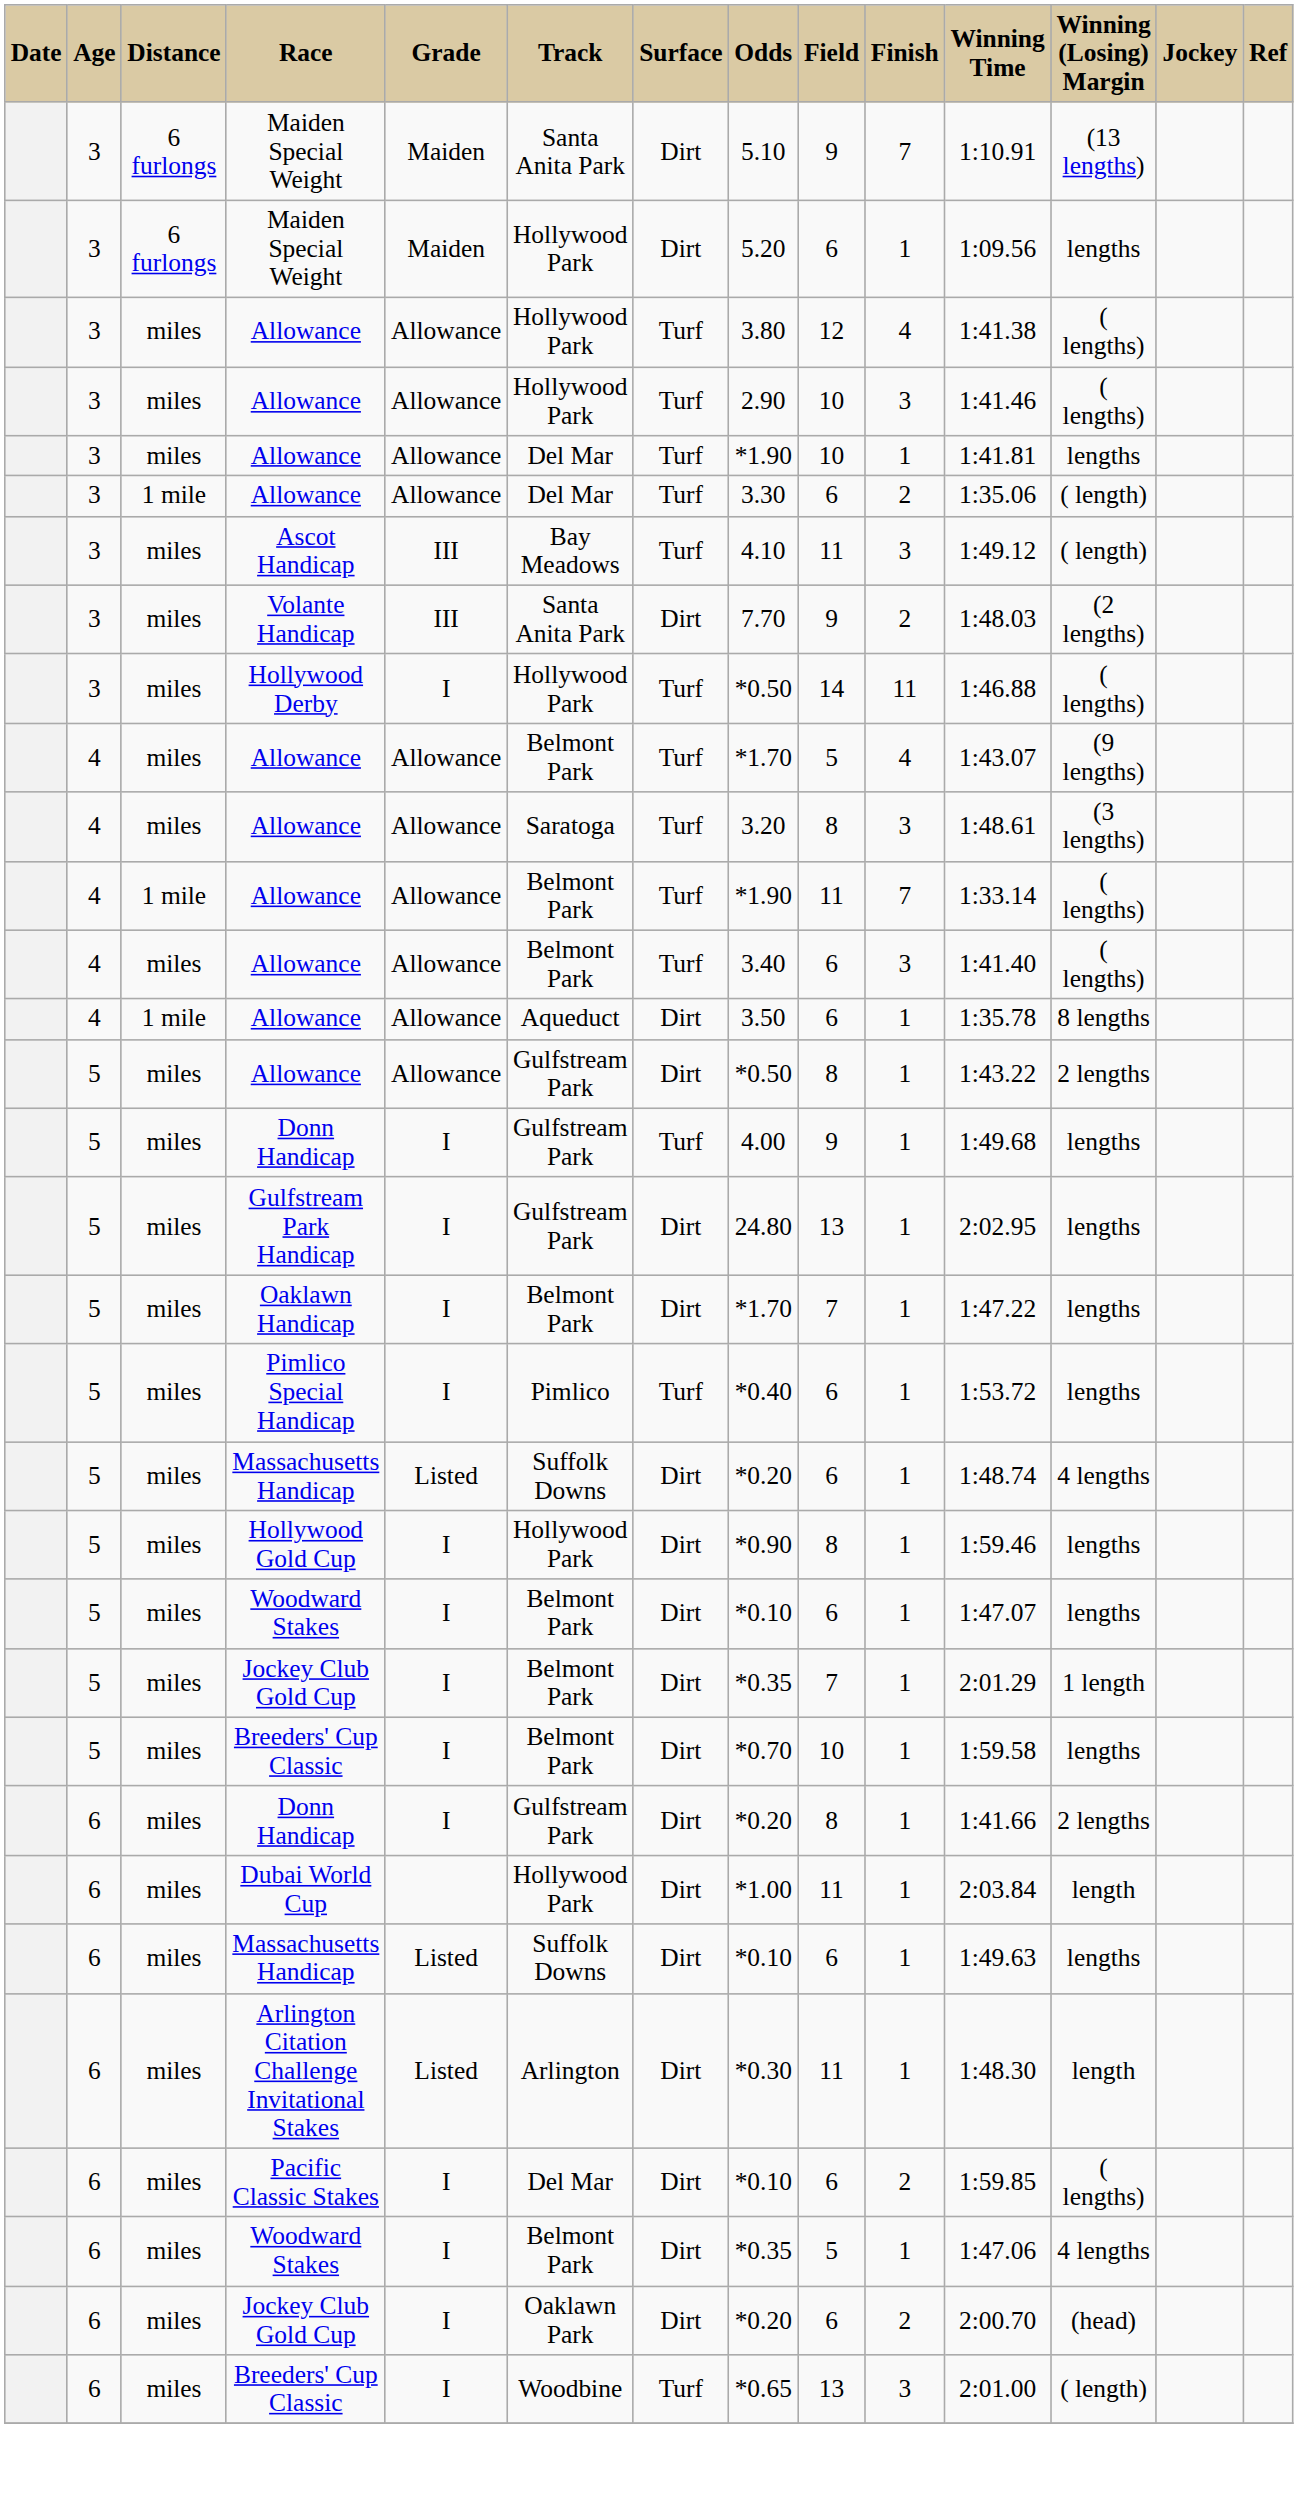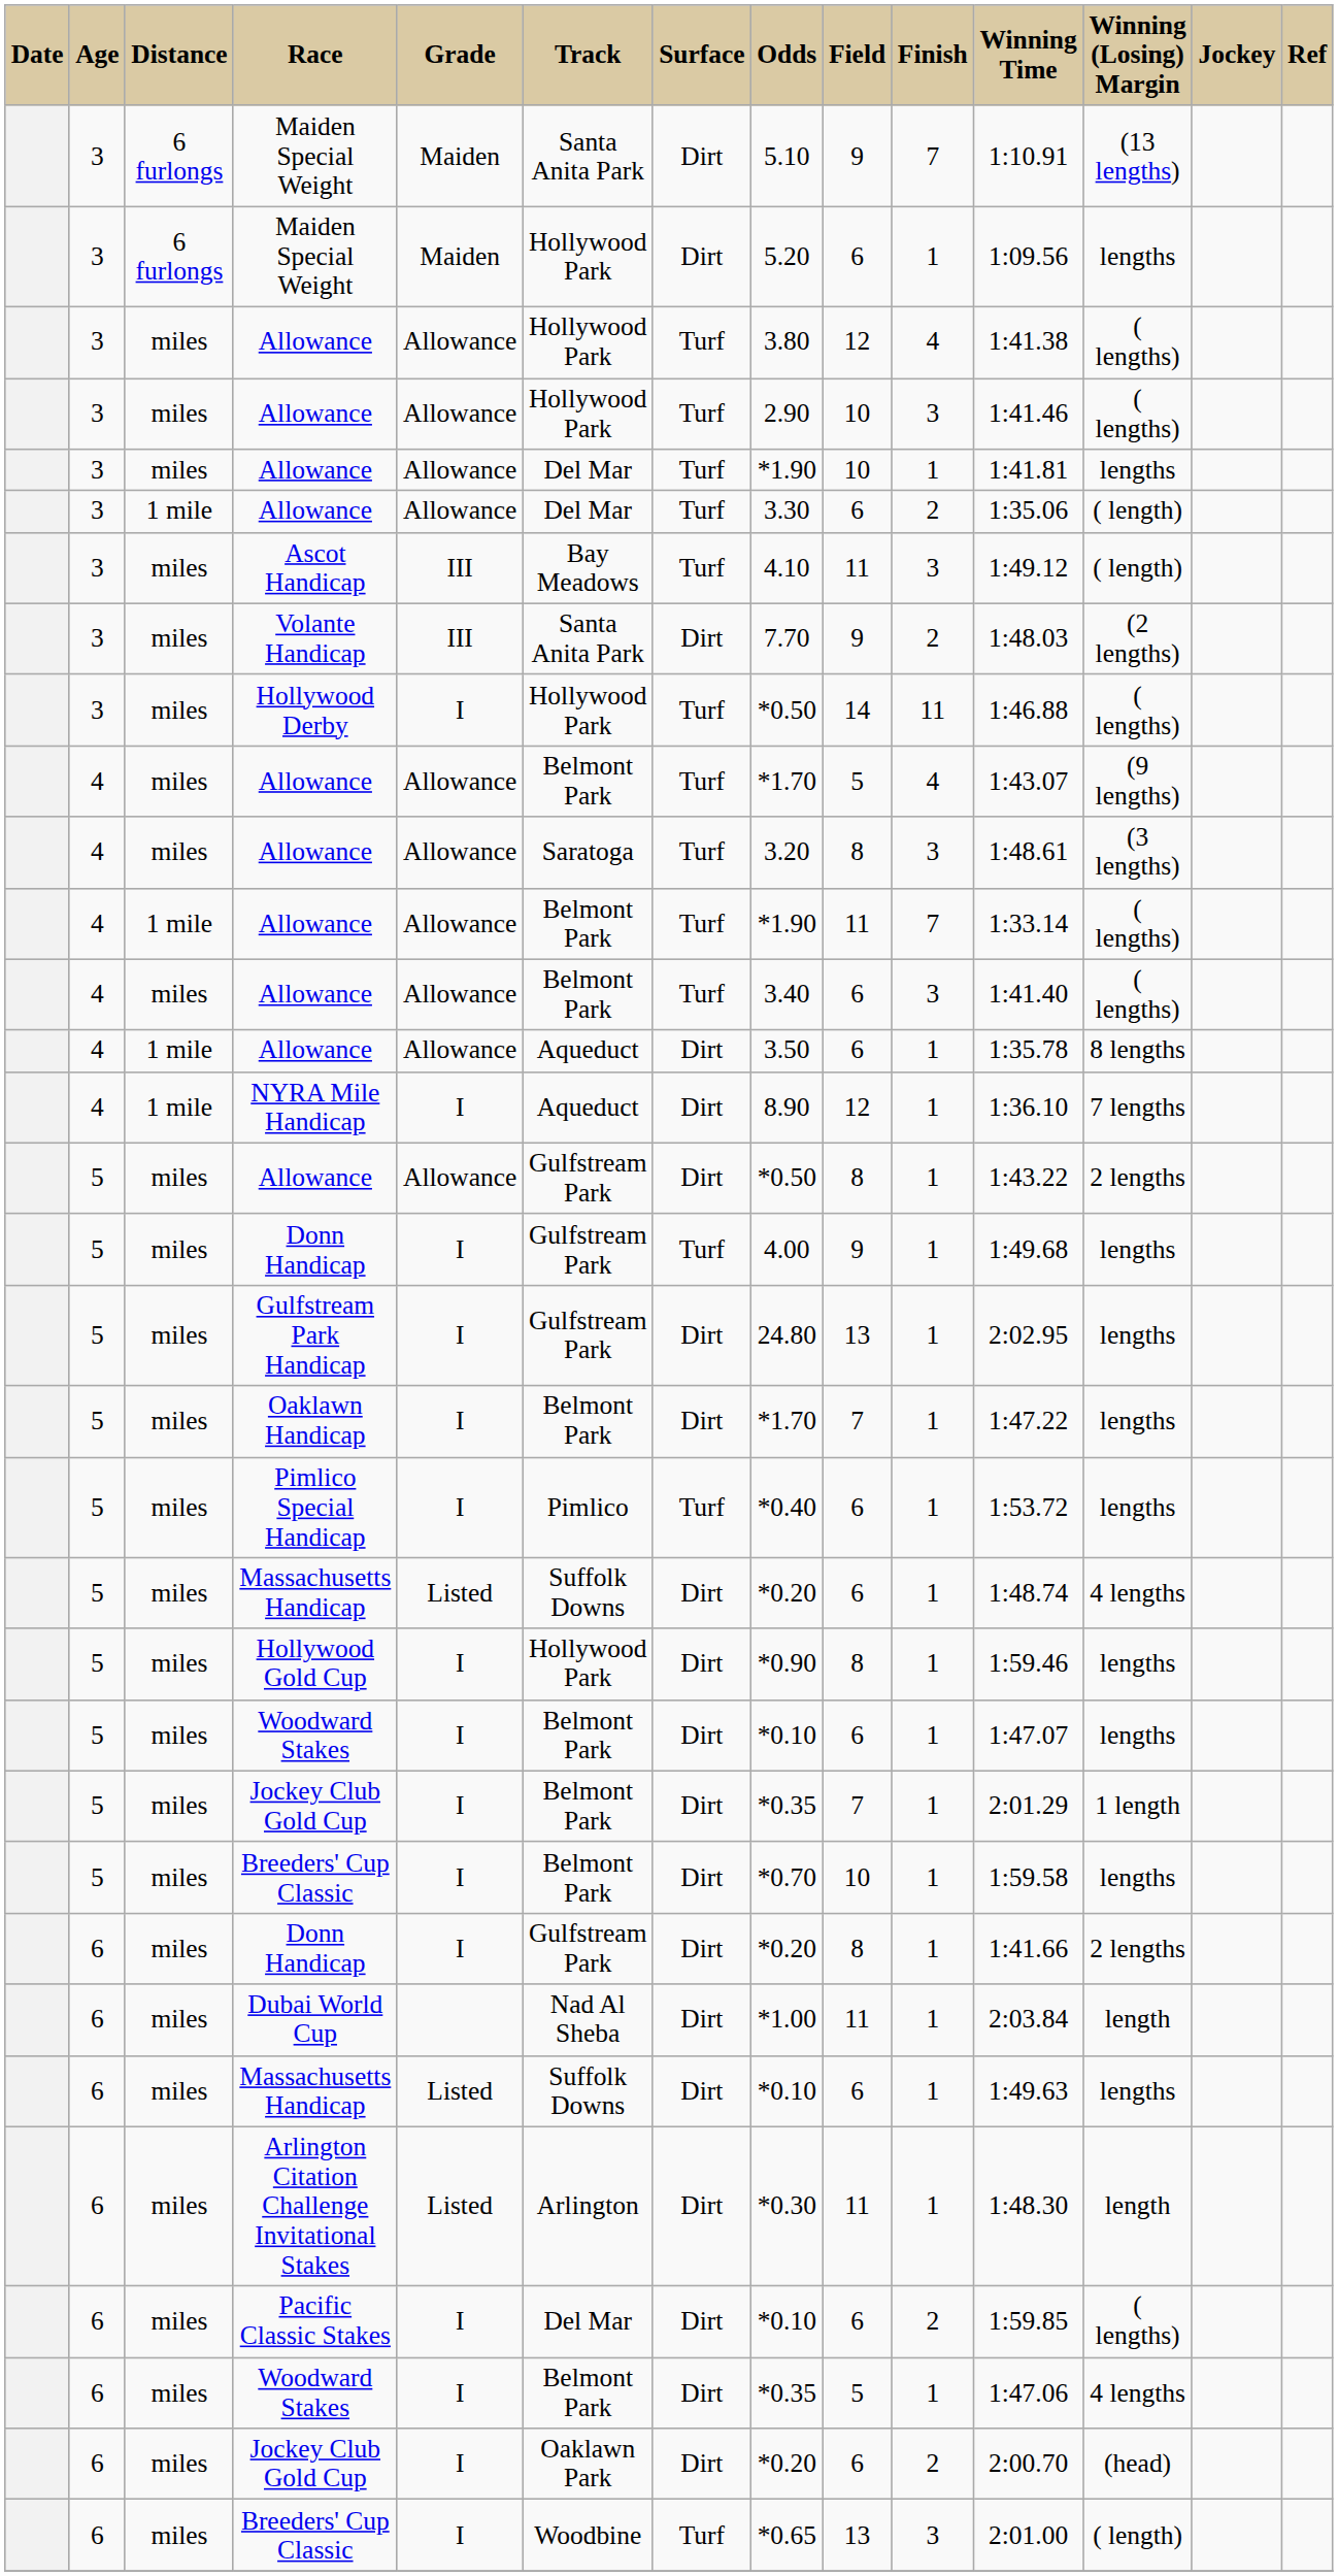+ row: 4 | 1 mile | NYRA Mile Handicap | I | Aqueduct | Dirt | 8.90 | 12 | 1 | 1:36.10 | 7 lengths
Dubai World Cup | Track: Hollywood Park -> Nad Al Sheba
